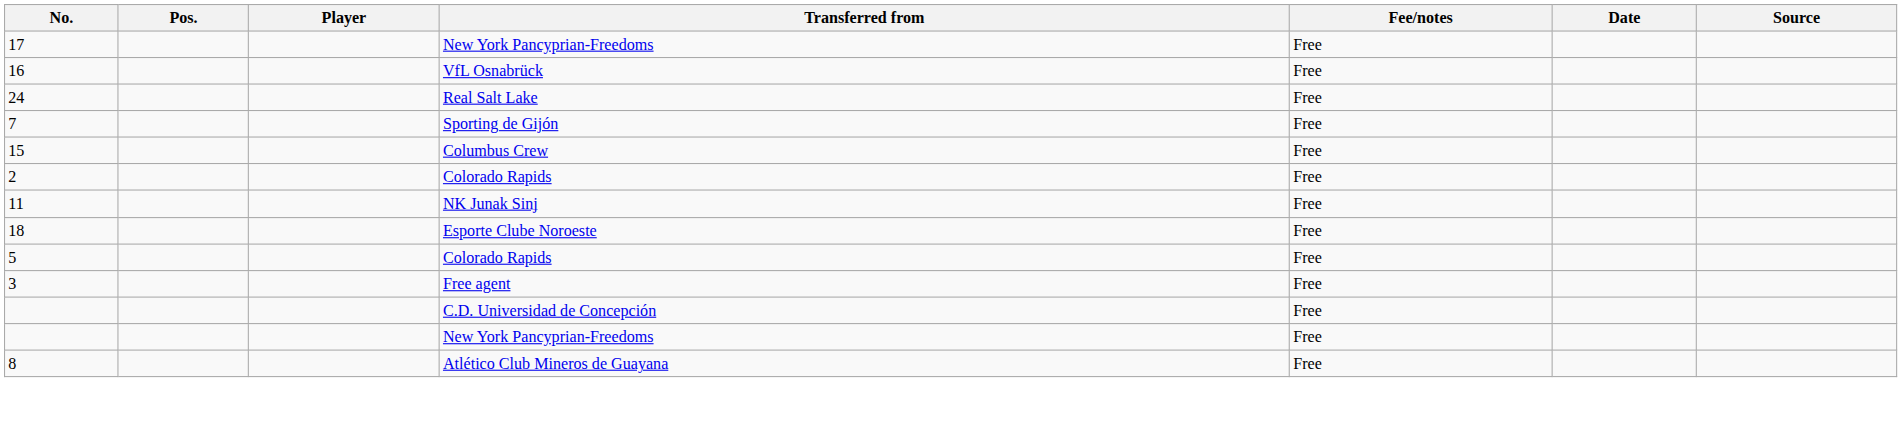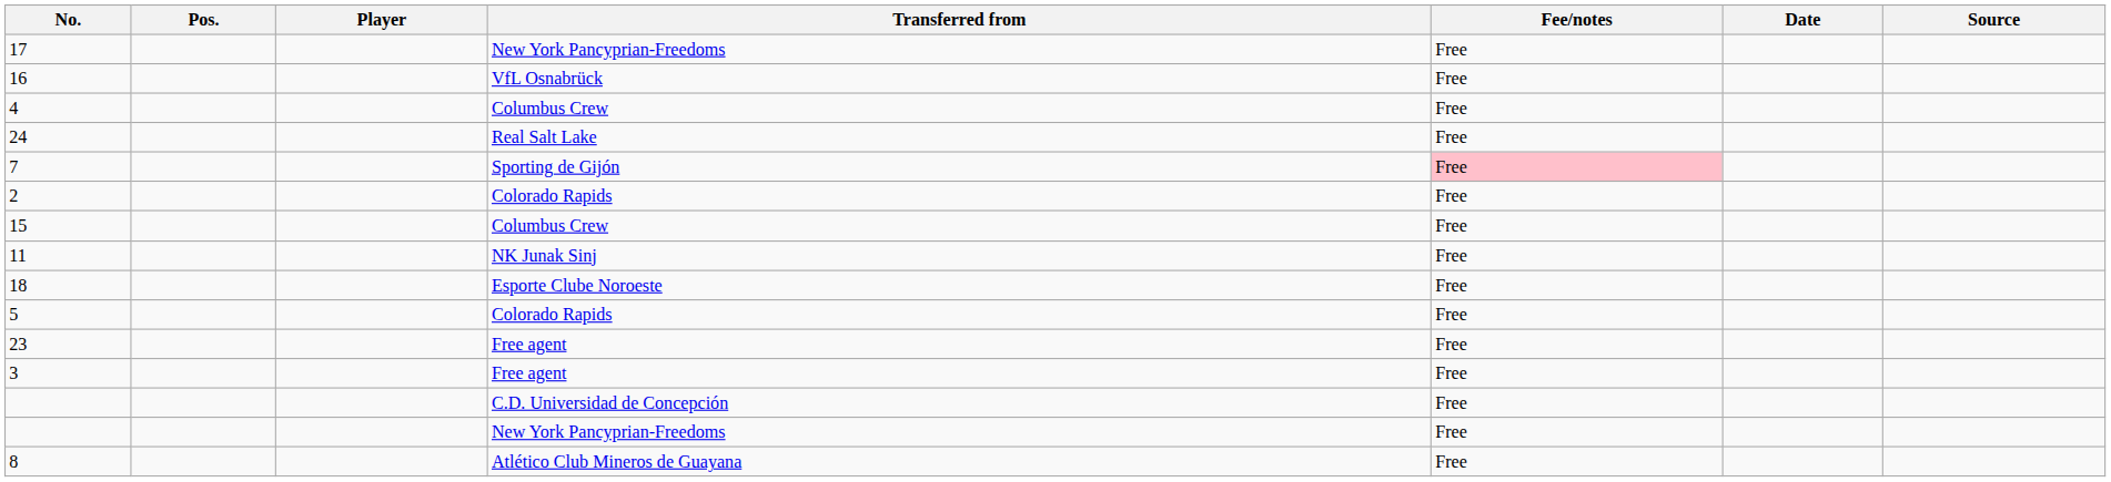+ row: 4 | Columbus Crew | Free
7 | Fee/notes: no background -> pink background
rows swapped: 2 <-> 15
+ row: 23 | Free agent | Free
